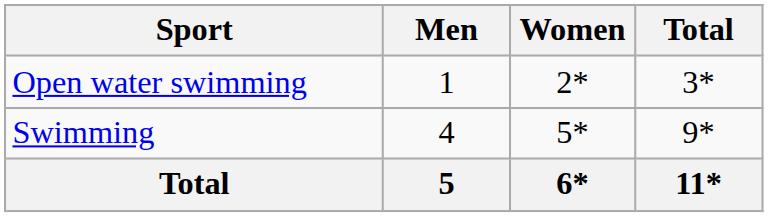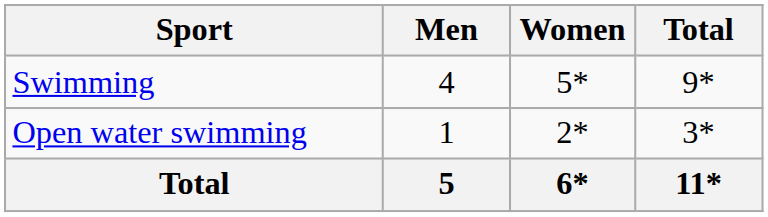rows swapped: Open water swimming <-> Swimming
